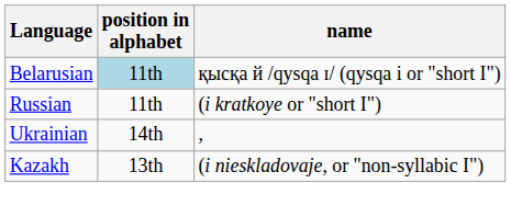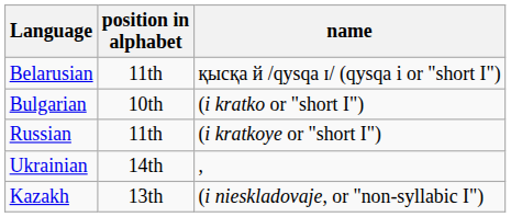Belarusian | position in alphabet: lightblue background -> no background
+ row: Bulgarian | 10th | (i kratko or "short I")
